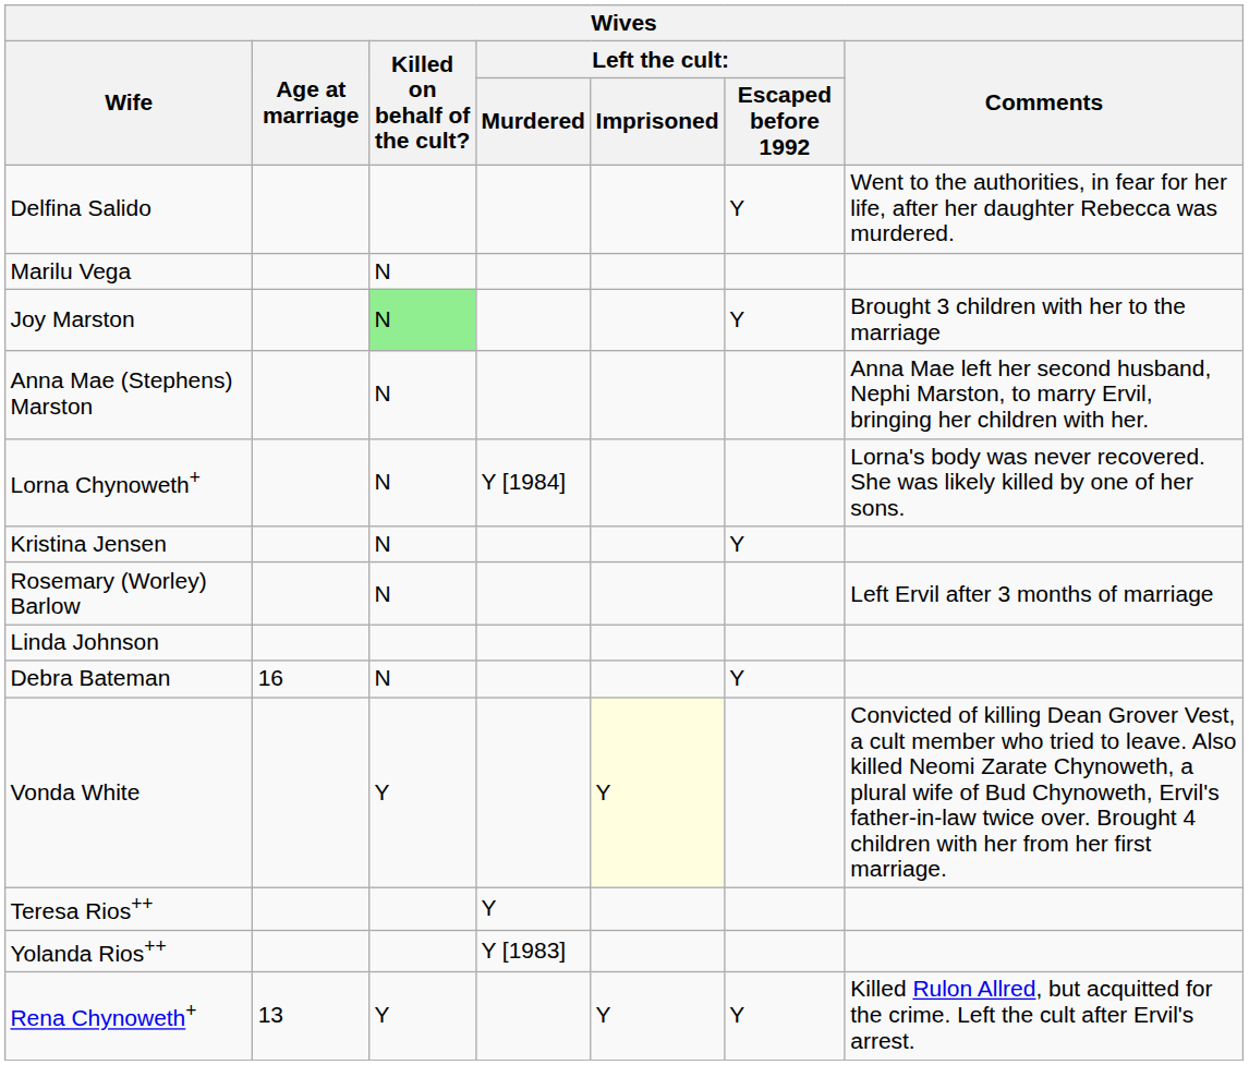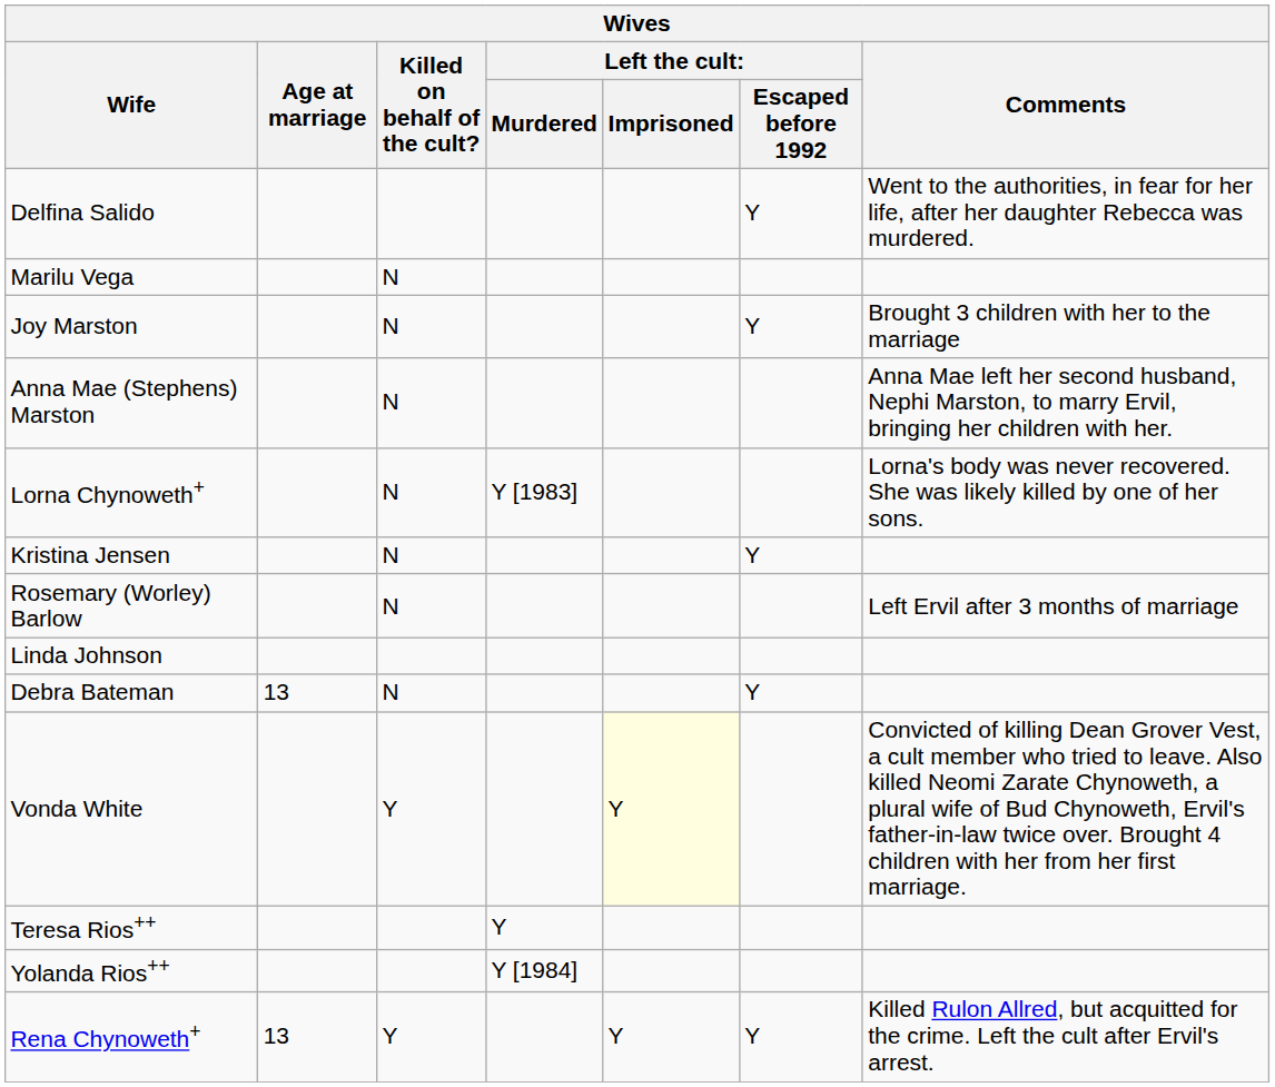Joy Marston | Killed on behalf of the cult?: lightgreen background -> no background
Lorna Chynoweth+ | column 4: Y [1984] -> Y [1983]
Debra Bateman | Age at marriage: 16 -> 13
Yolanda Rios++ | column 4: Y [1983] -> Y [1984]
